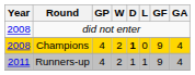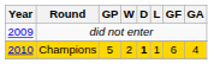did not enter | Year: 2008 -> 2009
Champions | Year: 2008 -> 2010
Champions | GP: 4 -> 5
Champions | L: 0 -> 1
Champions | GF: 9 -> 6
- row: 2011 | Runners-up | 4 | 2 | 1 | 1 | 9 | 4
